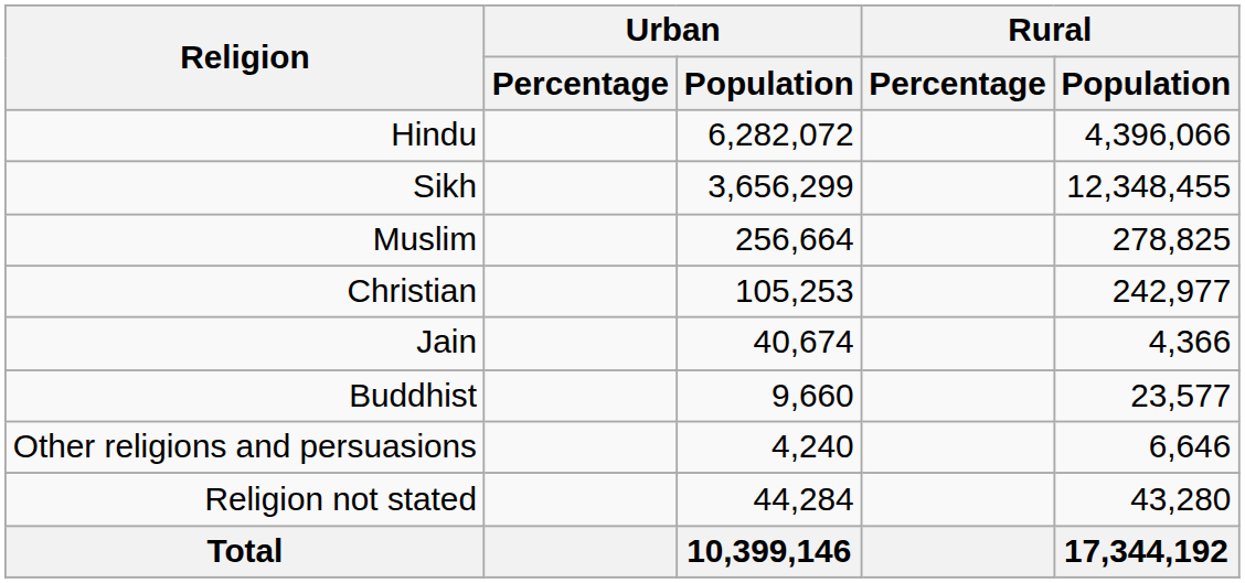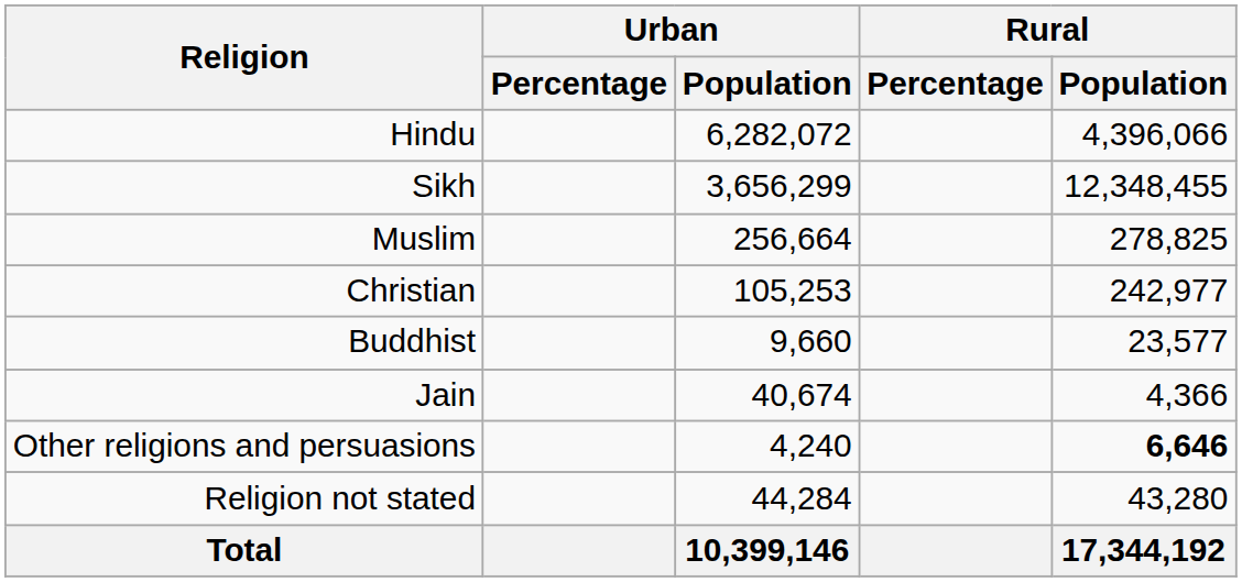rows swapped: Jain <-> Buddhist
Other religions and persuasions | Rural / Population: normal -> bold
